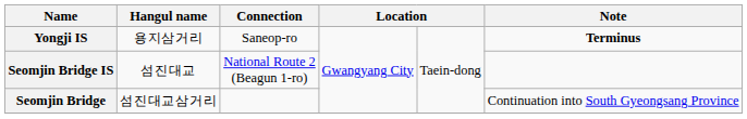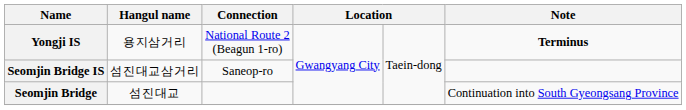Yongji IS | Connection: Saneop-ro -> National Route 2 (Beagun 1-ro)
Seomjin Bridge IS | Hangul name: 섬진대교 -> 섬진대교삼거리
Seomjin Bridge IS | Connection: National Route 2 (Beagun 1-ro) -> Saneop-ro
Seomjin Bridge | Hangul name: 섬진대교삼거리 -> 섬진대교
